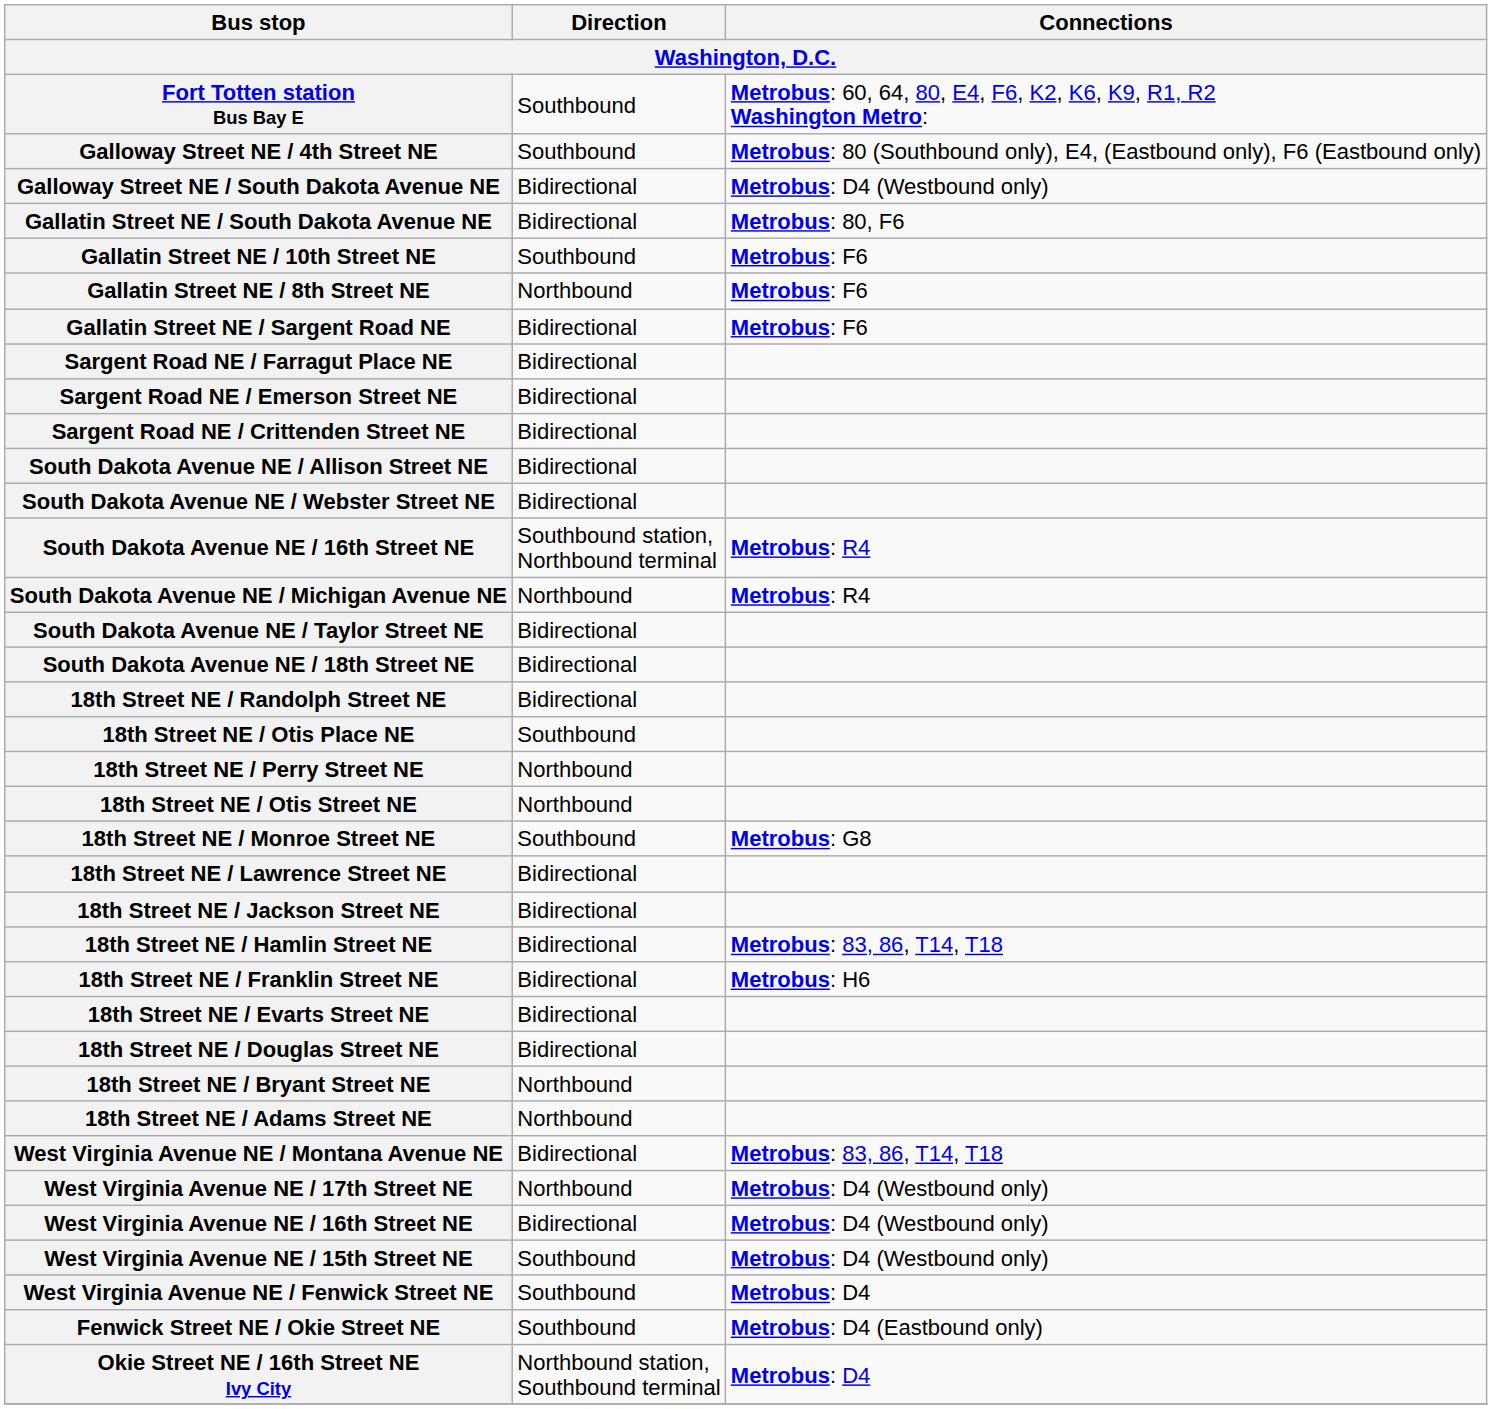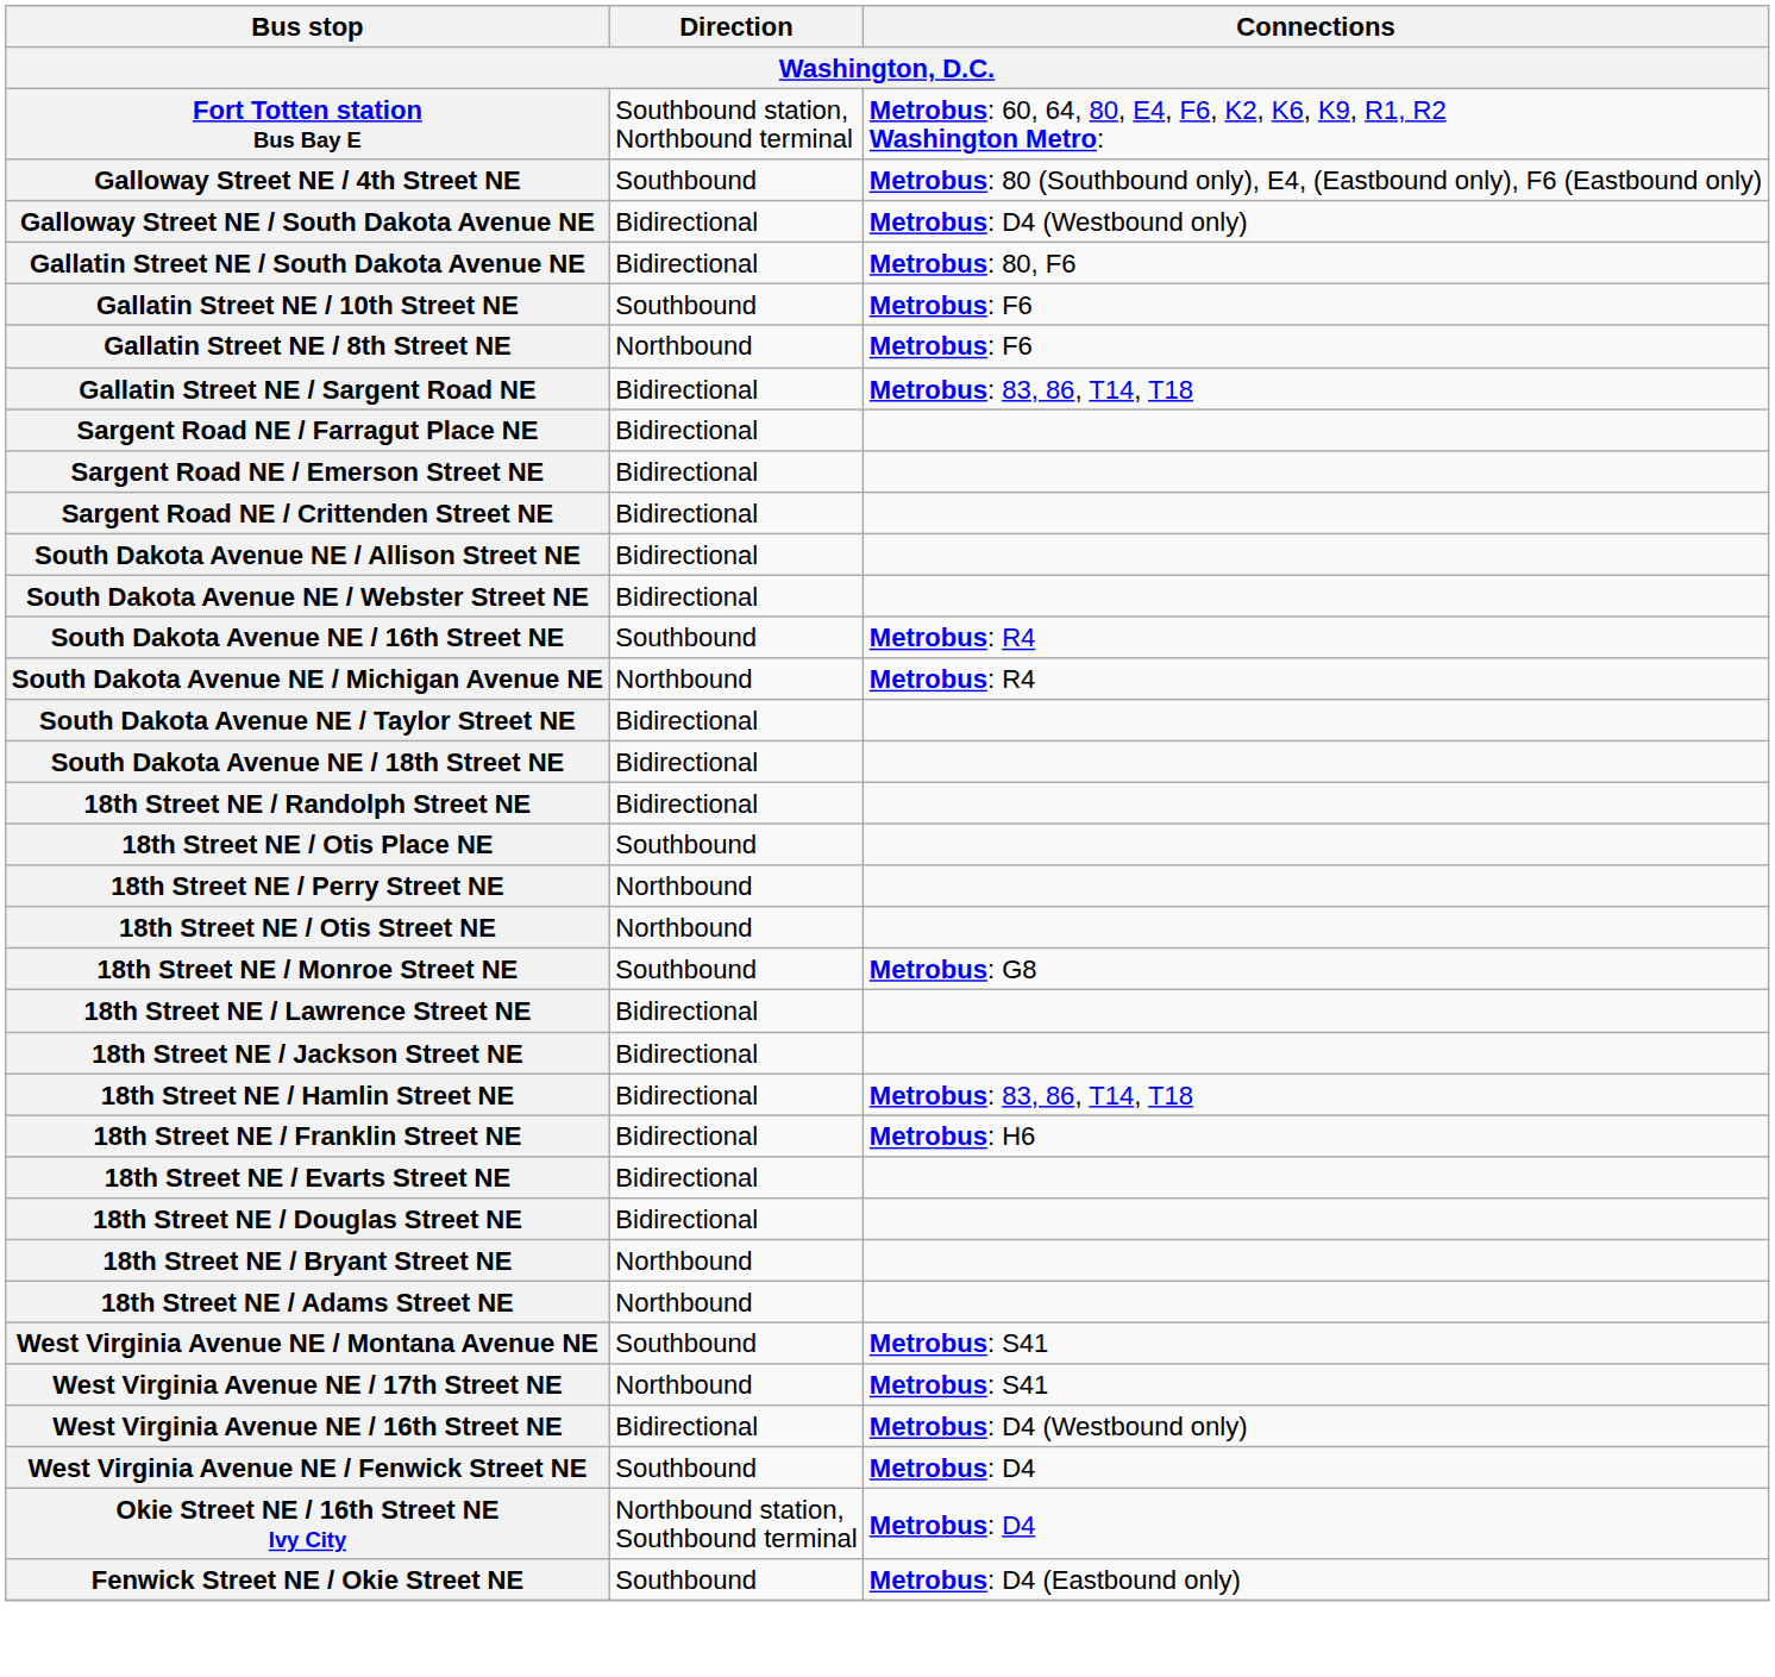Fort Totten station Bus Bay E | Direction: Southbound -> Southbound station, Northbound terminal
Gallatin Street NE / Sargent Road NE | Connections: Metrobus: F6 -> Metrobus: 83, 86, T14, T18
South Dakota Avenue NE / 16th Street NE | Direction: Southbound station, Northbound terminal -> Southbound
West Virginia Avenue NE / Montana Avenue NE | Direction: Bidirectional -> Southbound
West Virginia Avenue NE / Montana Avenue NE | Connections: Metrobus: 83, 86, T14, T18 -> Metrobus: S41
West Virginia Avenue NE / 17th Street NE | Connections: Metrobus: D4 (Westbound only) -> Metrobus: S41
- row: West Virginia Avenue NE / 15th Street NE | Southbound | Metrobus: D4 (Westbound only)
rows swapped: Fenwick Street NE / Okie Street NE <-> Okie Street NE / 16th Street NE Ivy City
